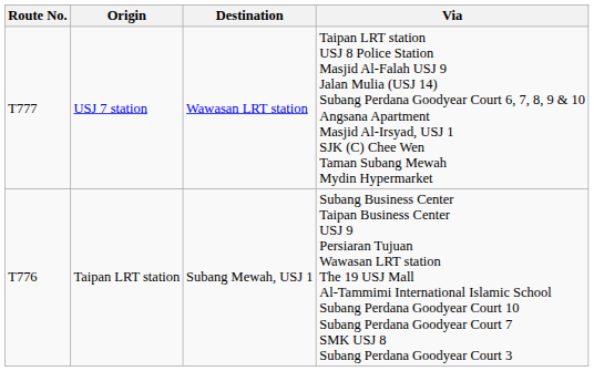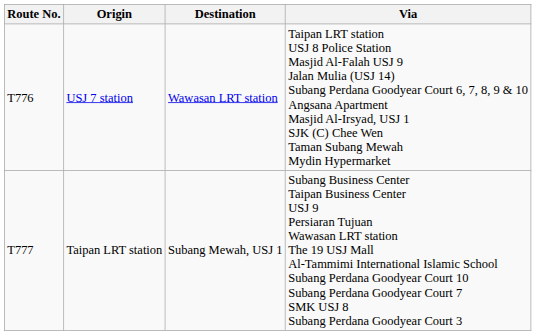USJ 7 station | Route No.: T777 -> T776
Taipan LRT station | Route No.: T776 -> T777
